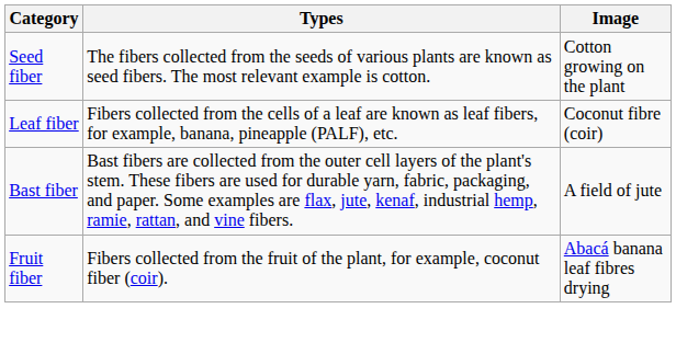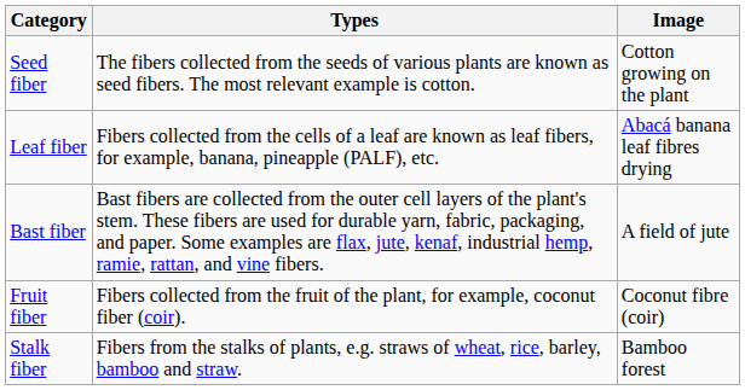Leaf fiber | Image: Coconut fibre (coir) -> Abacá banana leaf fibres drying
Fruit fiber | Image: Abacá banana leaf fibres drying -> Coconut fibre (coir)
+ row: Stalk fiber | Fibers from the stalks of plants, e.g. straws of wheat, rice, barley, bamboo and straw. | Bamboo forest
